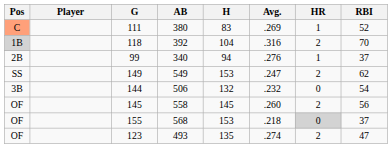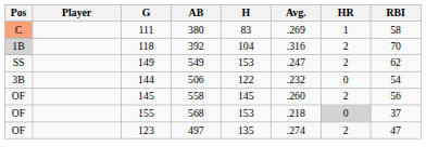111 | RBI: 52 -> 58
- row: 2B | 99 | 340 | 94 | .276 | 1 | 37
144 | H: 132 -> 122
123 | AB: 493 -> 497
